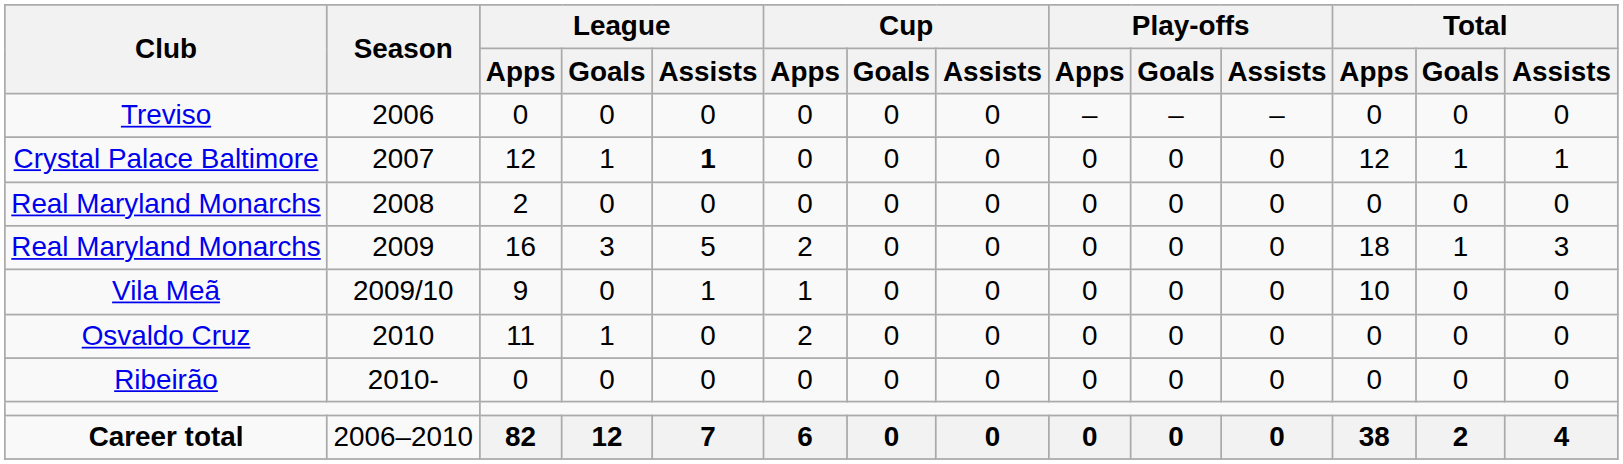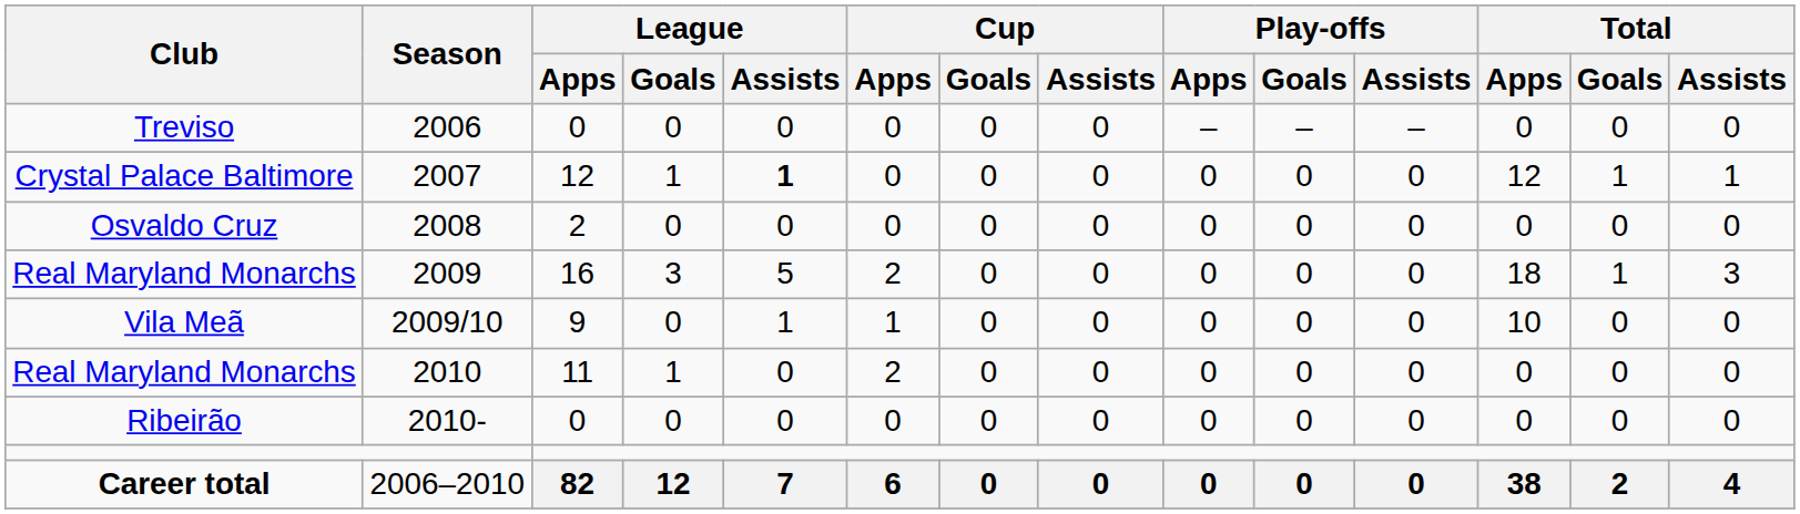2008 | Club: Real Maryland Monarchs -> Osvaldo Cruz
2010 | Club: Osvaldo Cruz -> Real Maryland Monarchs
